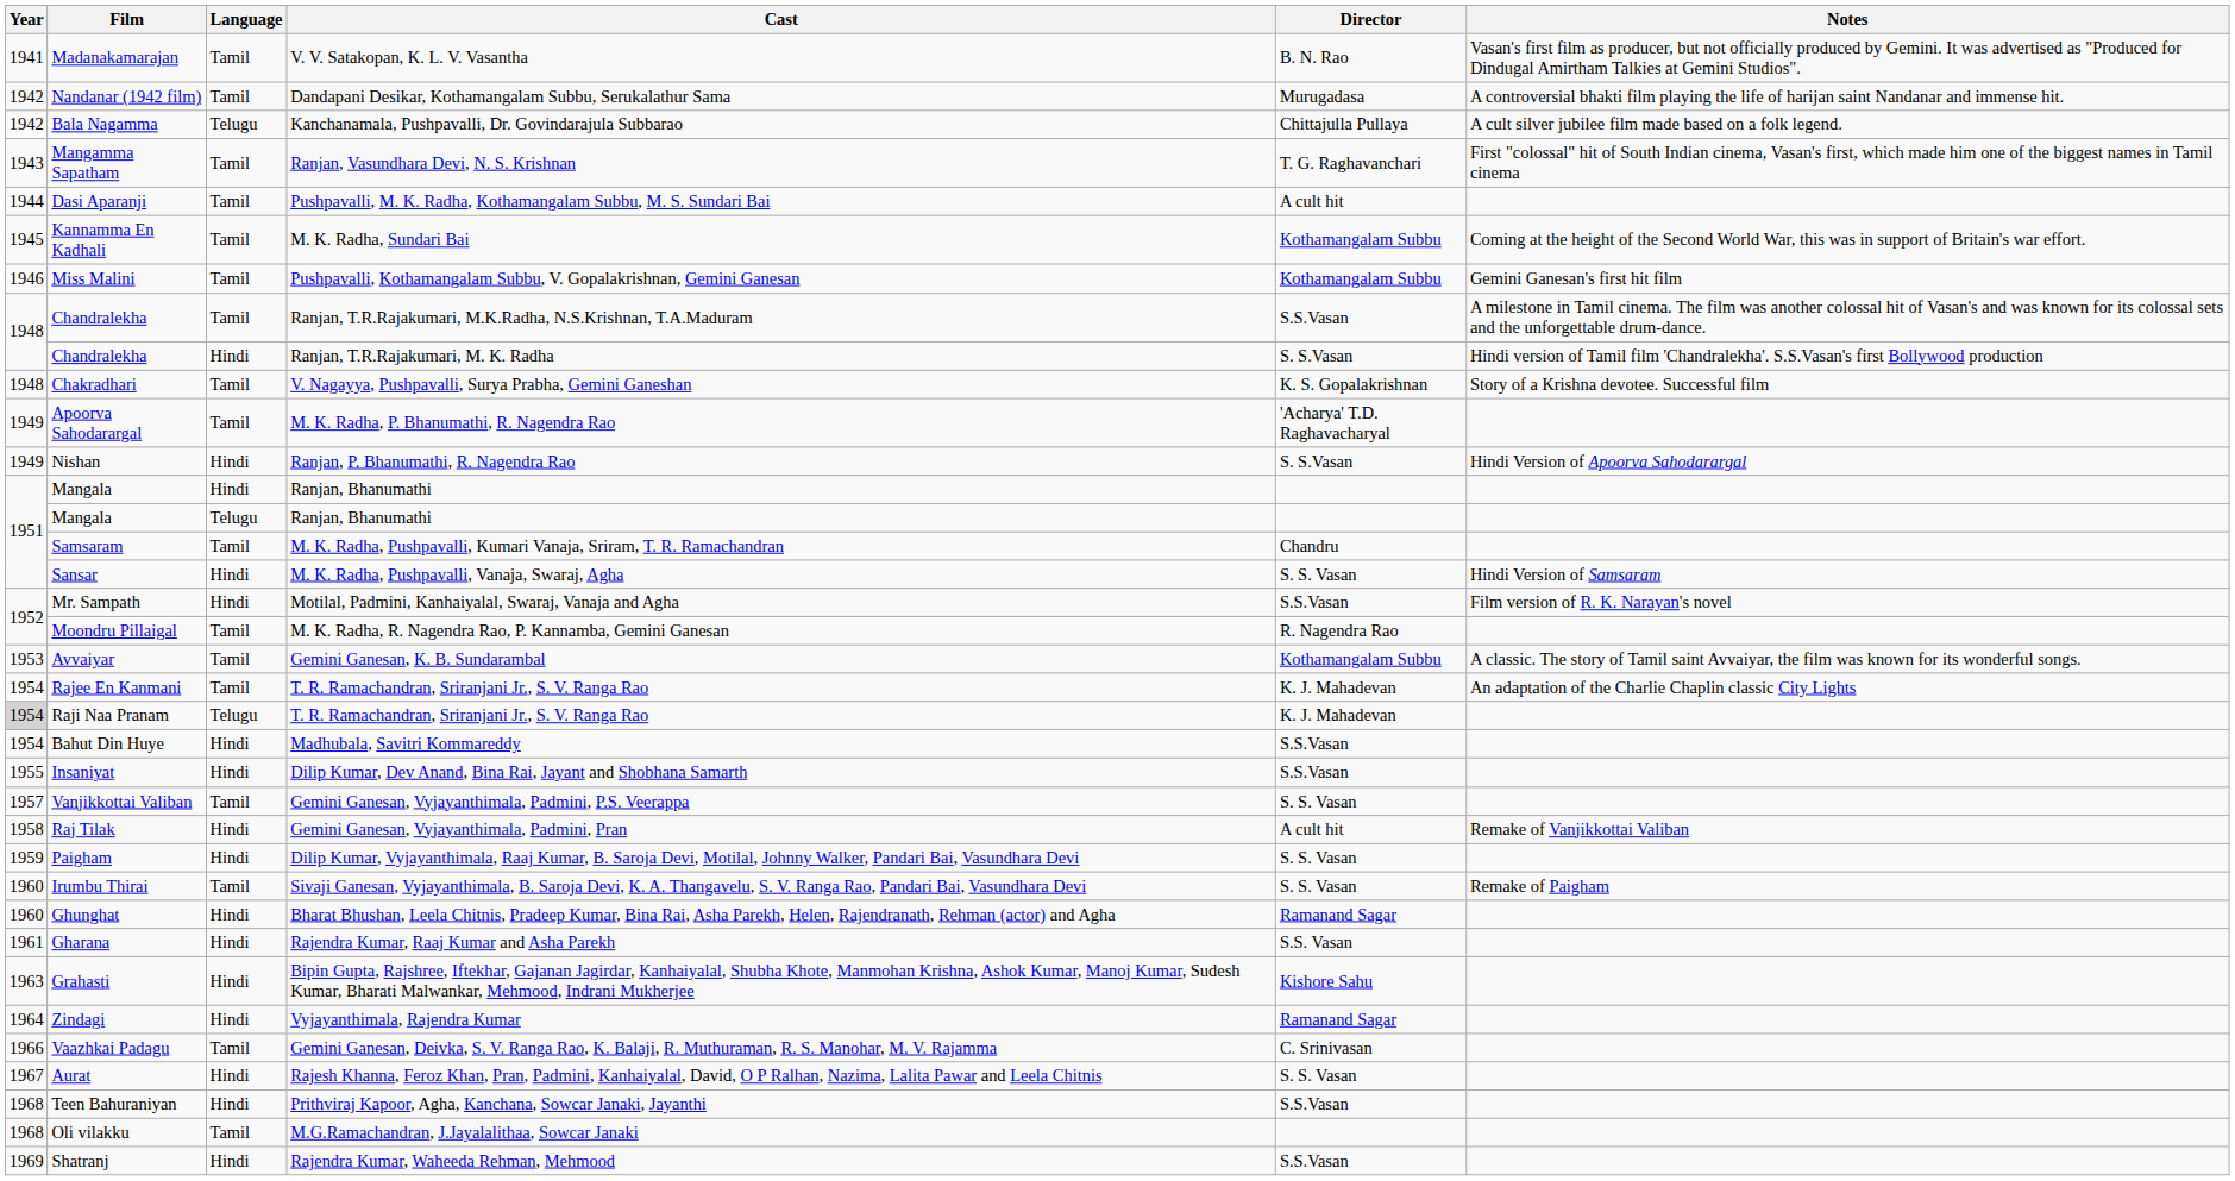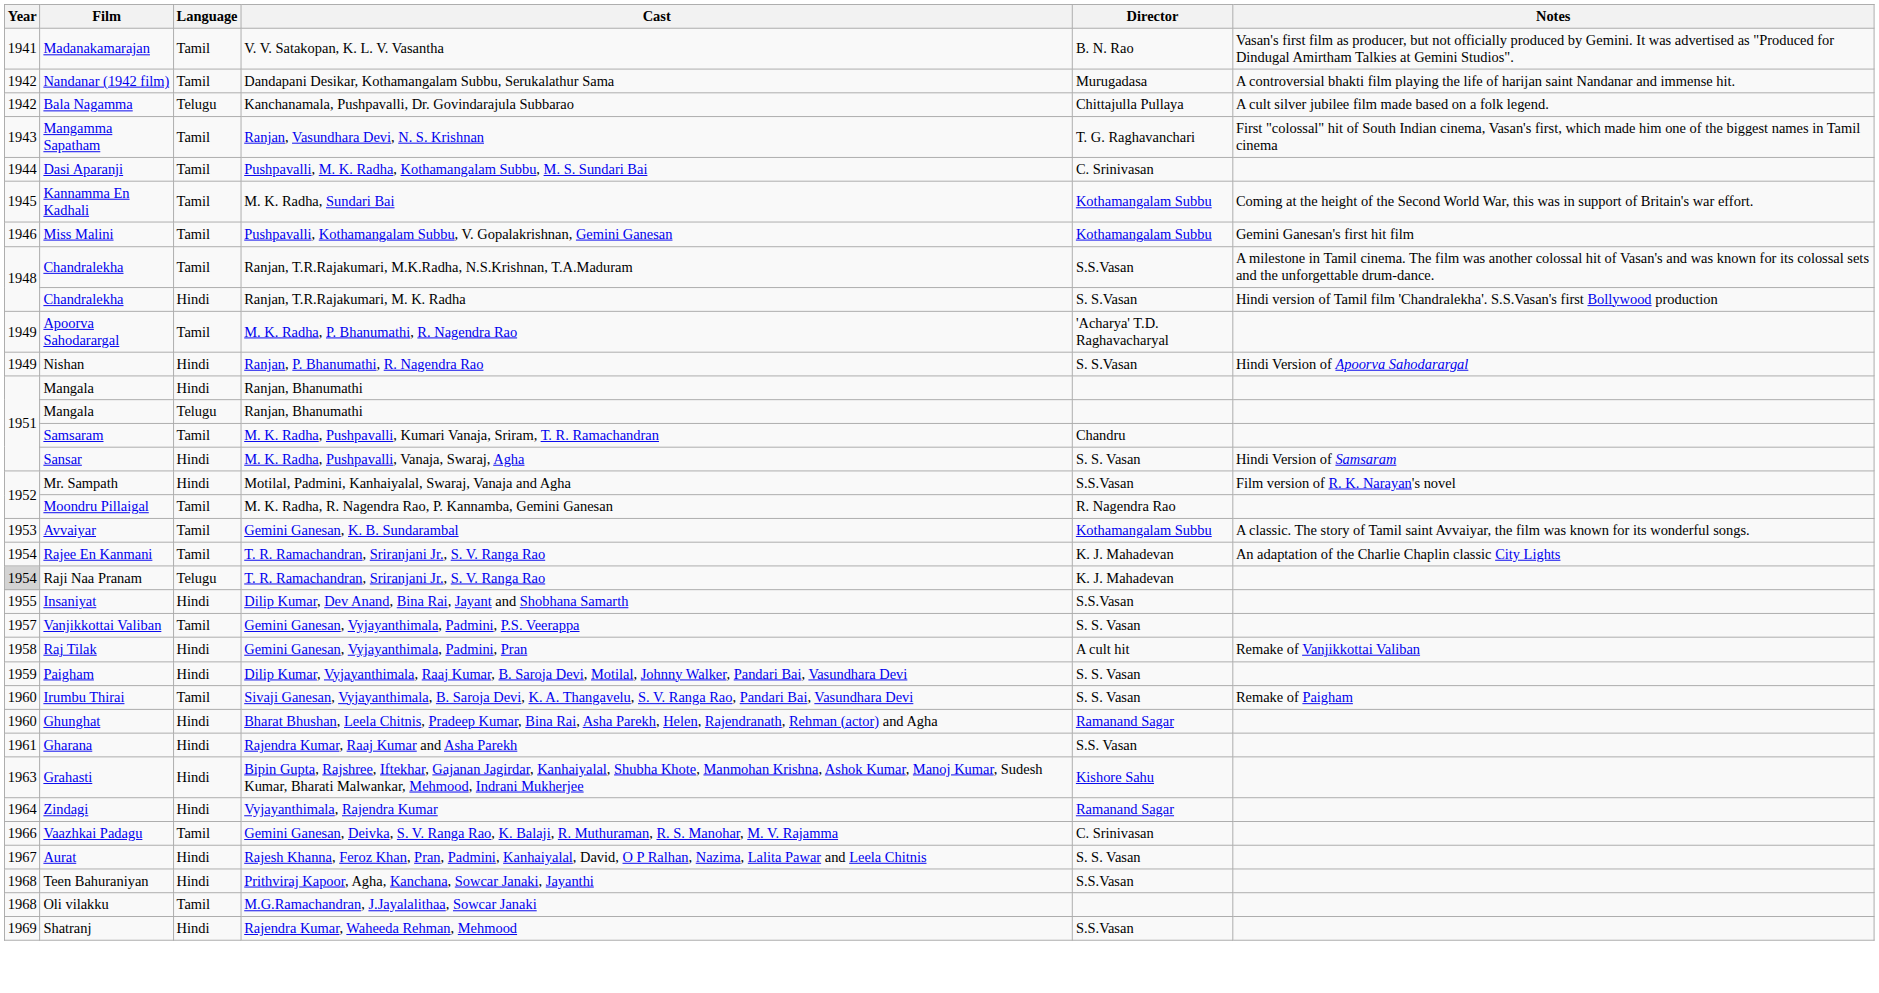Dasi Aparanji | Director: A cult hit -> C. Srinivasan
- row: 1948 | Chakradhari | Tamil | V. Nagayya, Pushpavalli, Surya Prabha, Gemini Ganeshan | K. S. Gopalakrishnan | Story of a Krishna devotee. Successful film
- row: 1954 | Bahut Din Huye | Hindi | Madhubala, Savitri Kommareddy | S.S.Vasan
